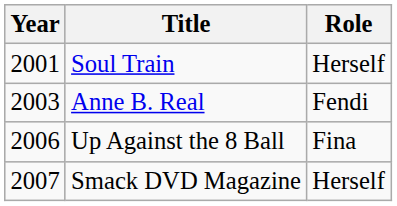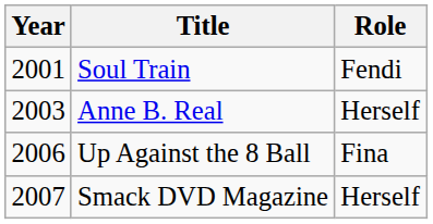Soul Train | Role: Herself -> Fendi
Anne B. Real | Role: Fendi -> Herself
